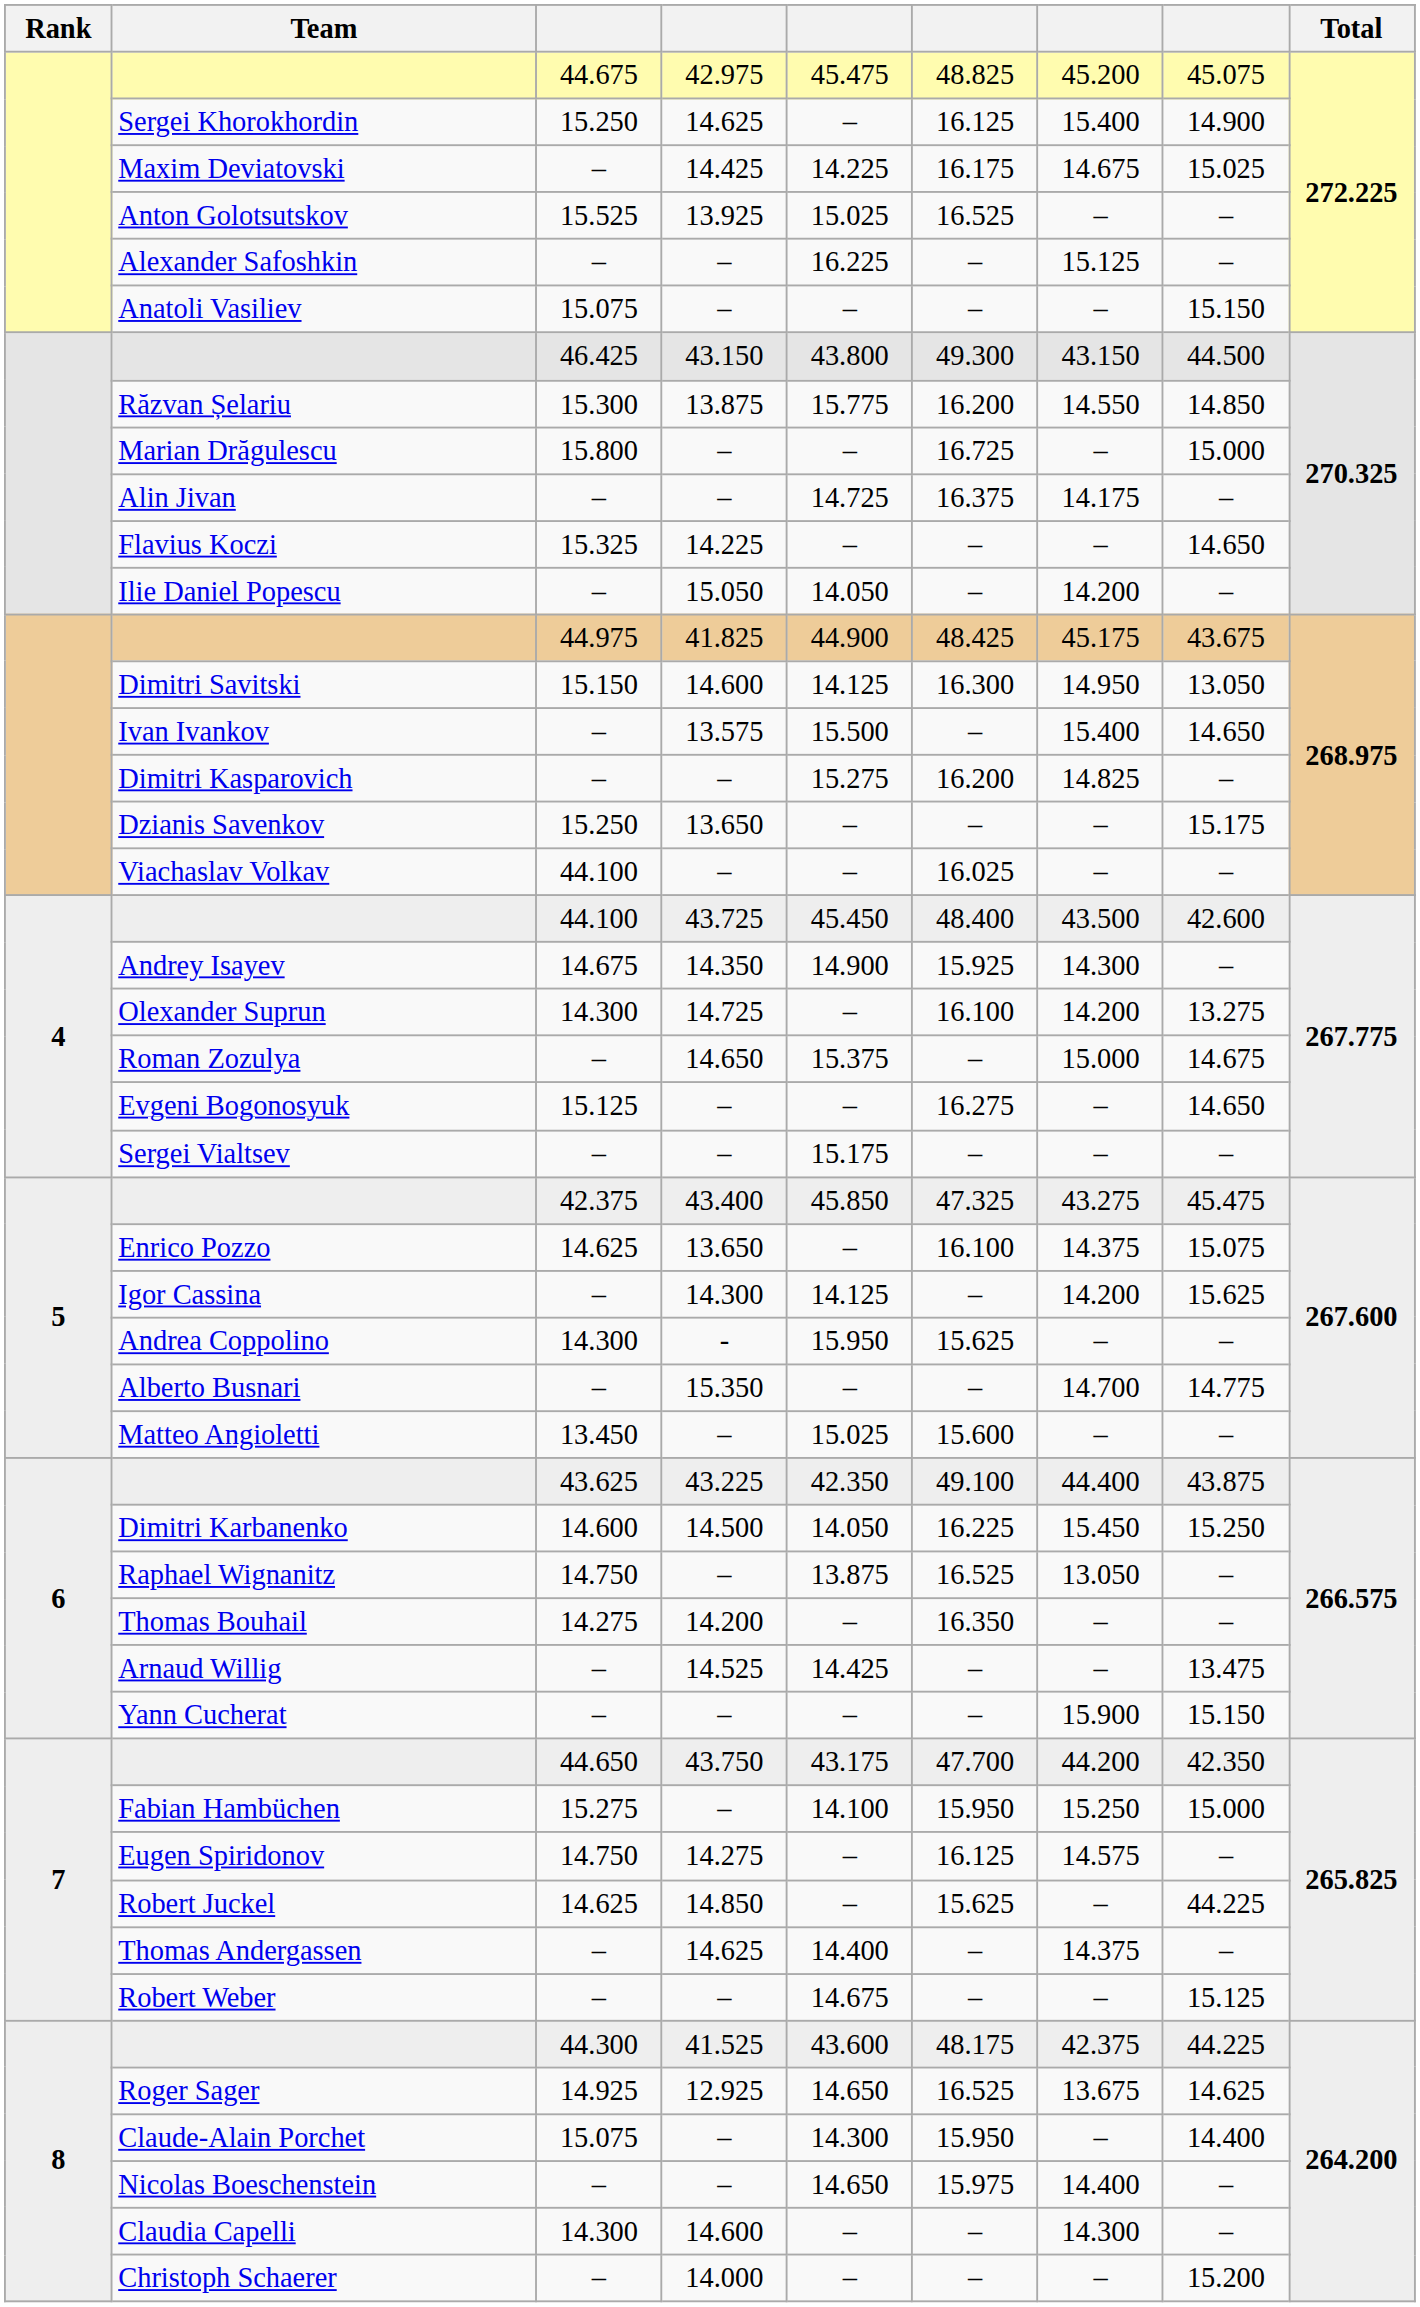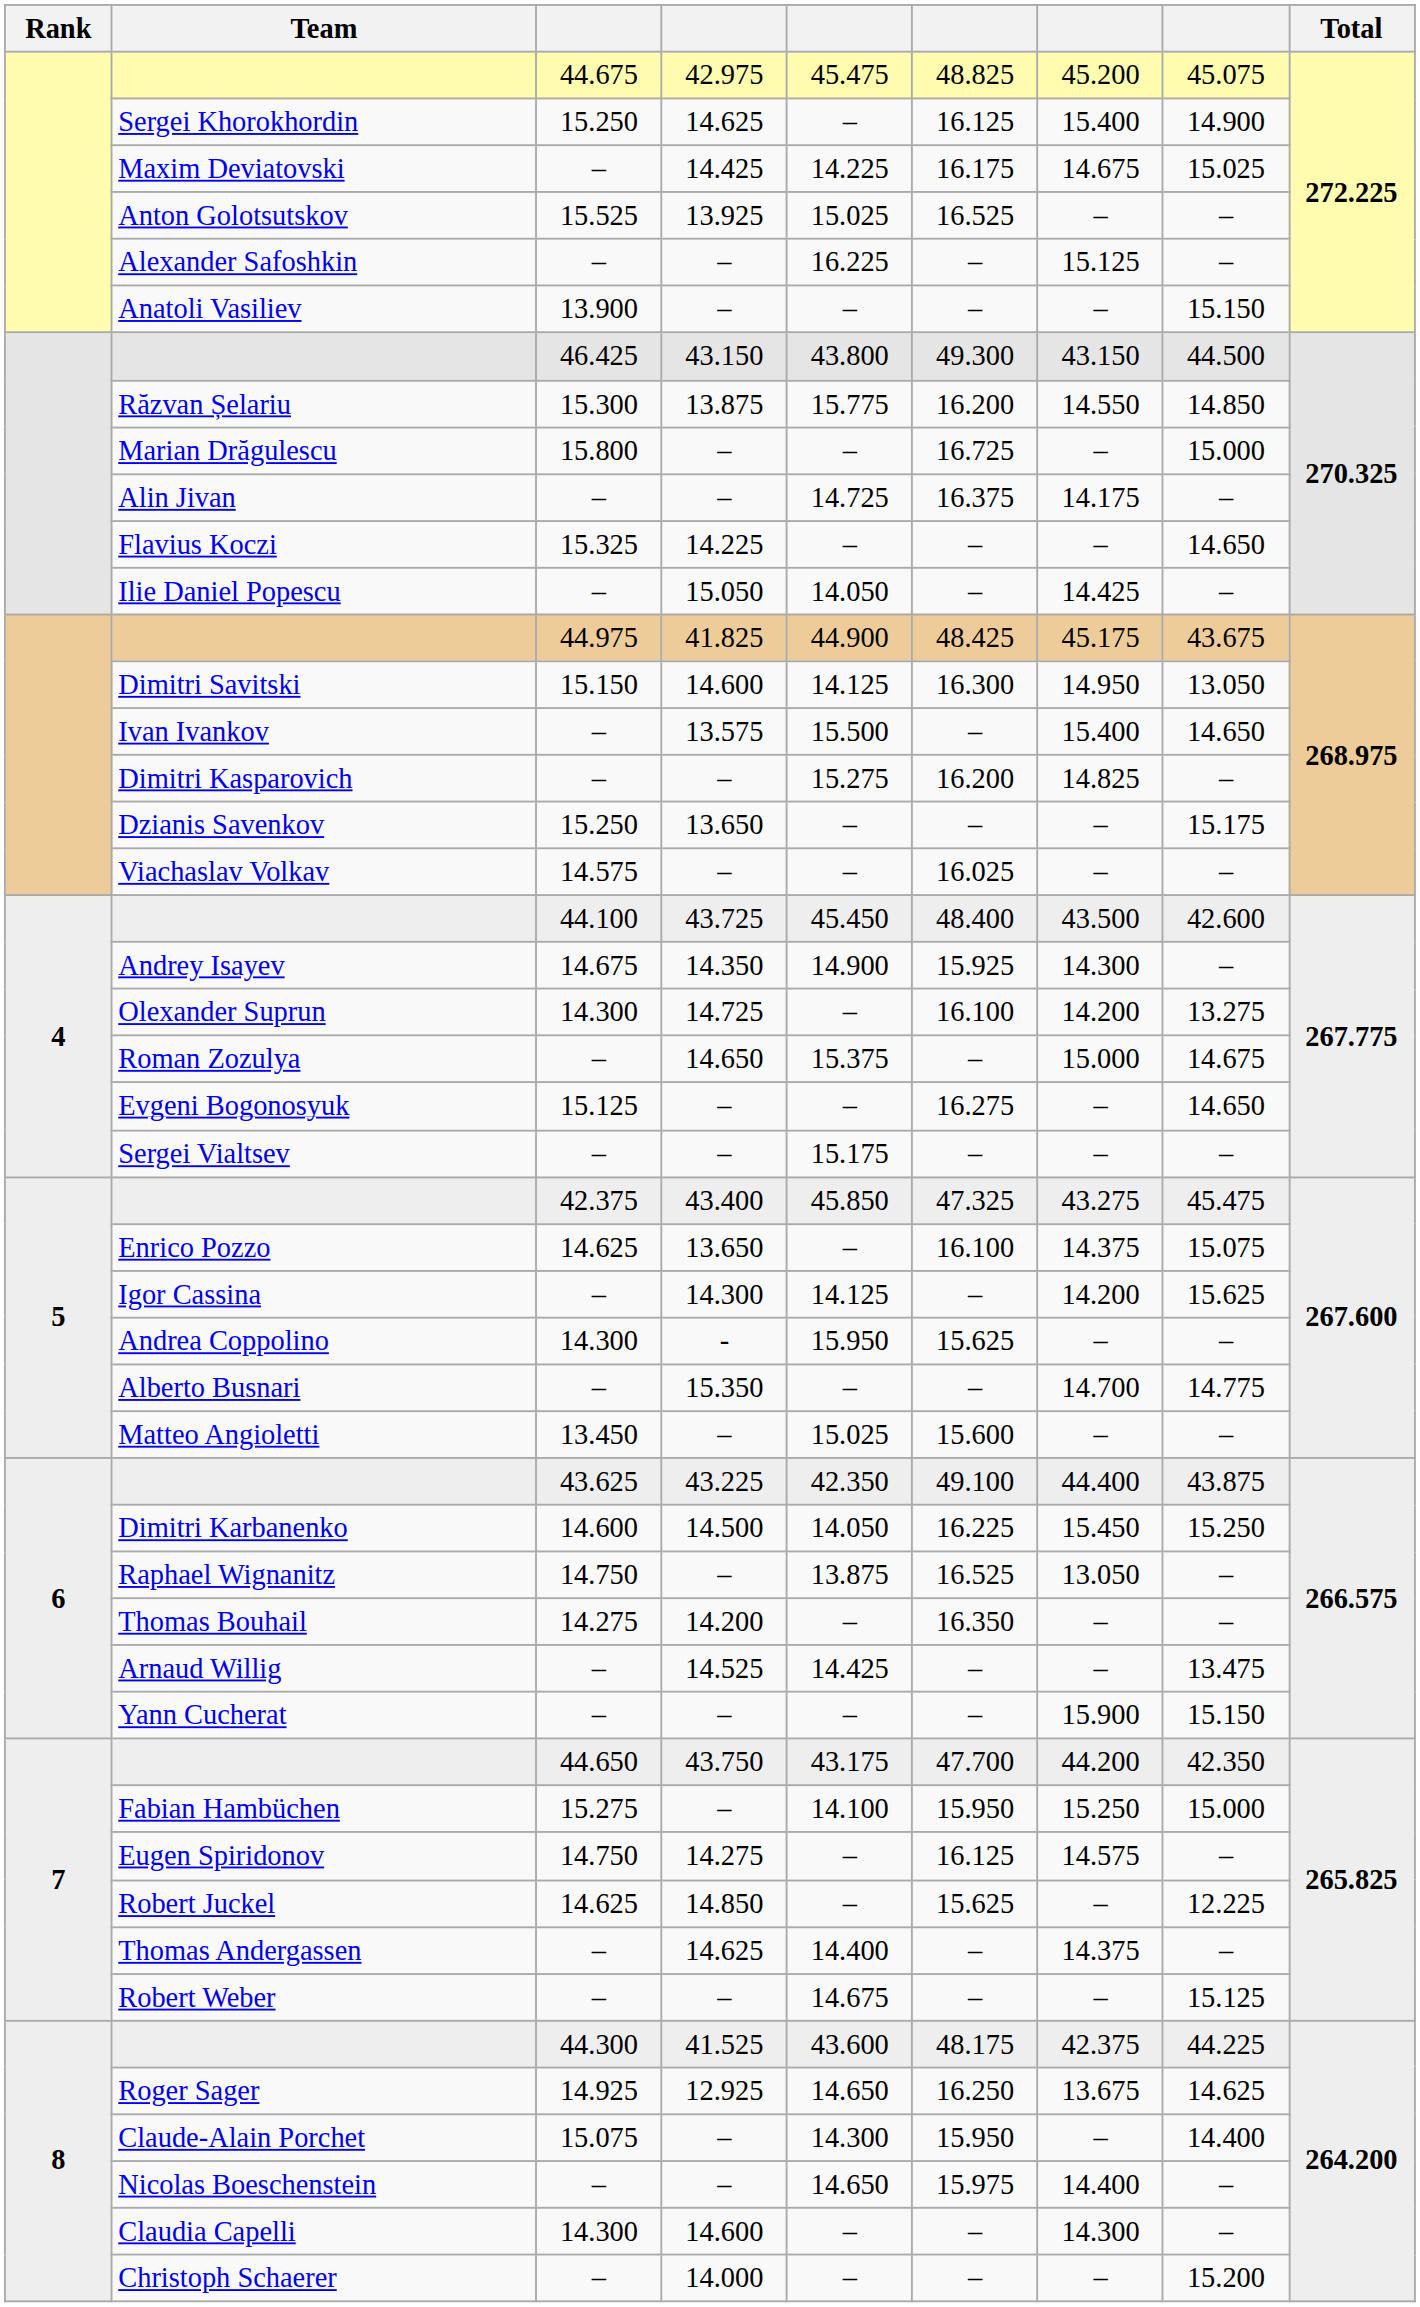Anatoli Vasiliev | column 3: 15.075 -> 13.900
Ilie Daniel Popescu | column 7: 14.200 -> 14.425
Viachaslav Volkav | column 3: 44.100 -> 14.575
Robert Juckel | column 8: 44.225 -> 12.225
Roger Sager | column 6: 16.525 -> 16.250
